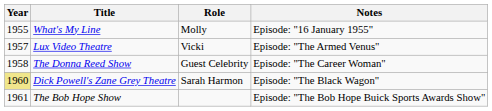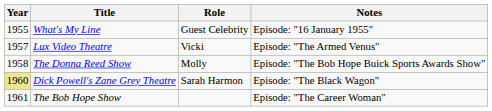What's My Line | Role: Molly -> Guest Celebrity
The Donna Reed Show | Role: Guest Celebrity -> Molly
The Donna Reed Show | Notes: Episode: "The Career Woman" -> Episode: "The Bob Hope Buick Sports Awards Show"
The Bob Hope Show | Notes: Episode: "The Bob Hope Buick Sports Awards Show" -> Episode: "The Career Woman"
